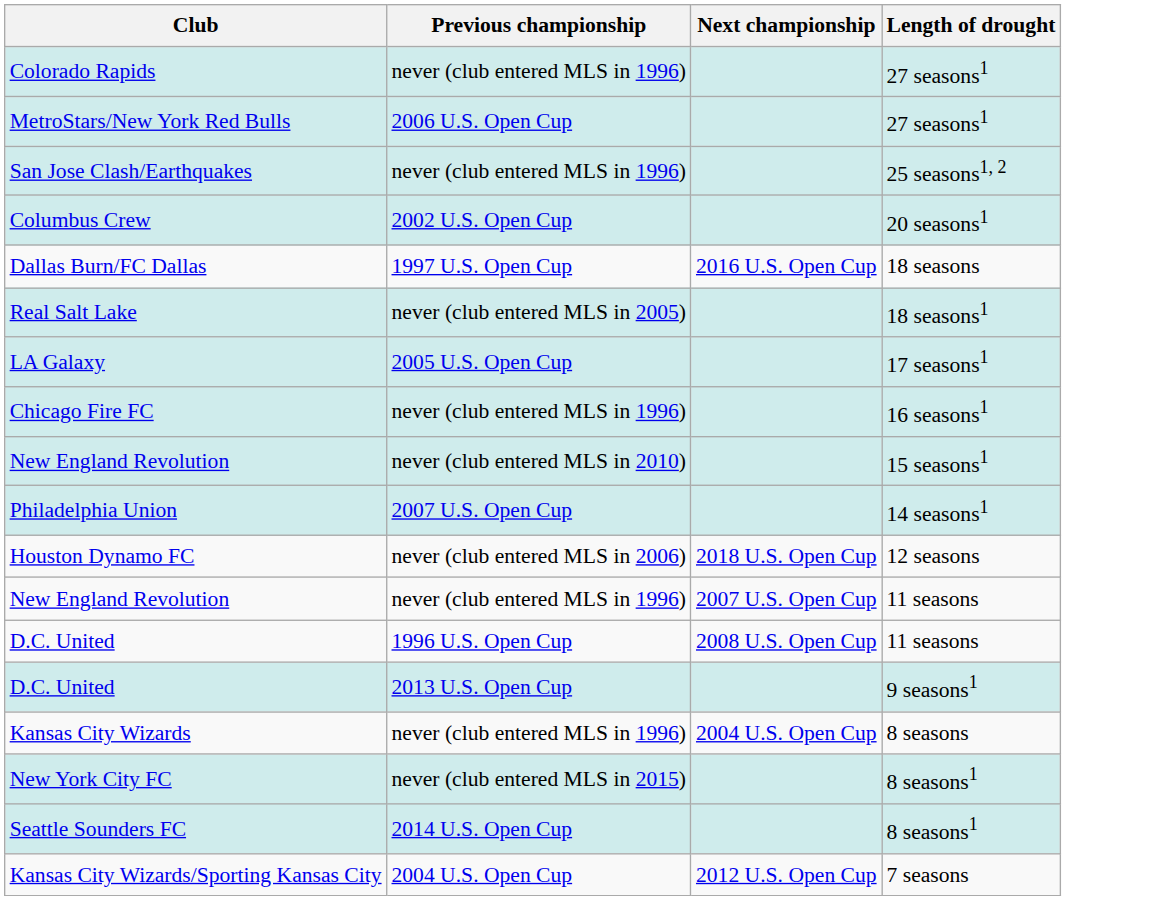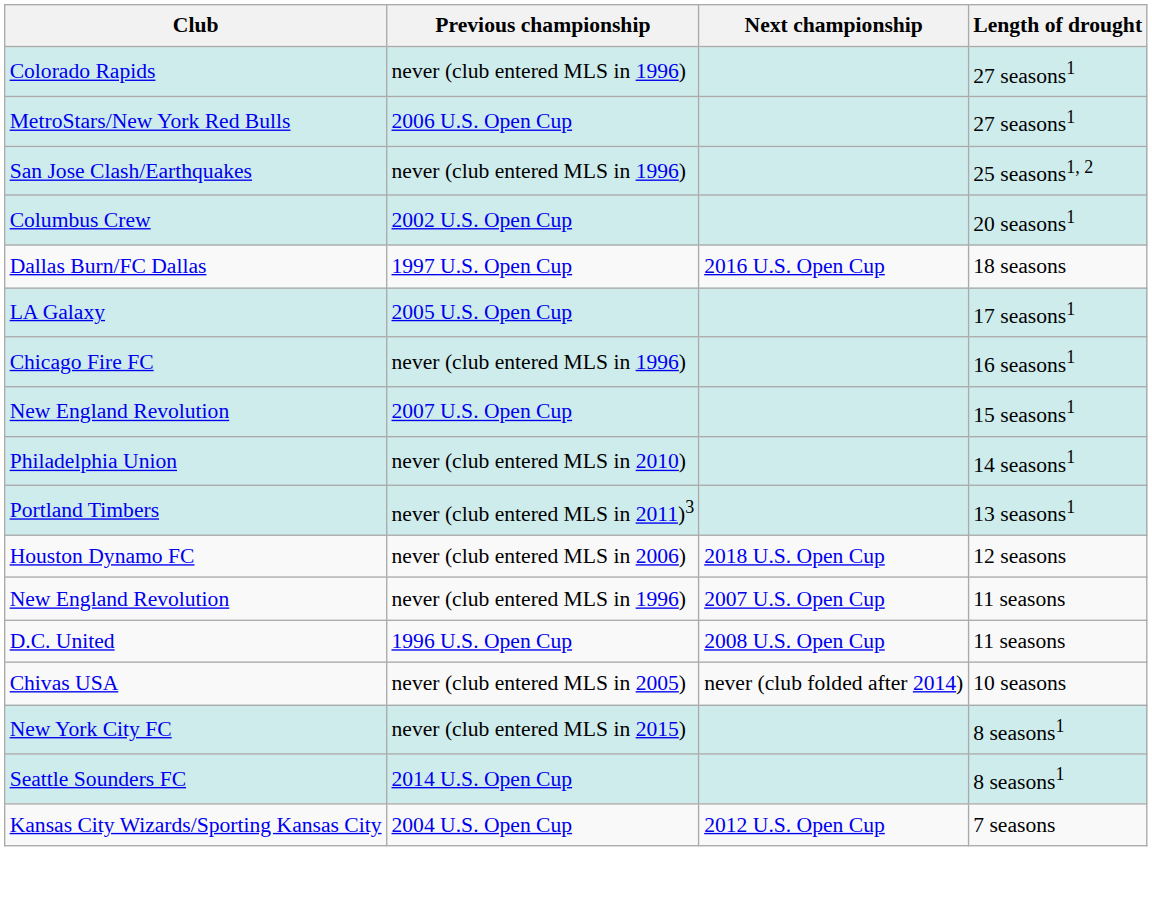- row: Real Salt Lake | never (club entered MLS in 2005) | 18 seasons1
New England Revolution / 15 seasons1 | Previous championship: never (club entered MLS in 2010) -> 2007 U.S. Open Cup
Philadelphia Union | Previous championship: 2007 U.S. Open Cup -> never (club entered MLS in 2010)
+ row: Portland Timbers | never (club entered MLS in 2011)3 | 13 seasons1
+ row: Chivas USA | never (club entered MLS in 2005) | never (club folded after 2014) | 10 seasons
- row: D.C. United | 2013 U.S. Open Cup | 9 seasons1
- row: Kansas City Wizards | never (club entered MLS in 1996) | 2004 U.S. Open Cup | 8 seasons
